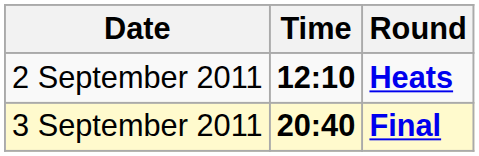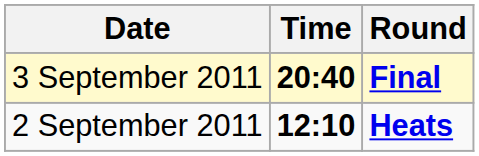rows swapped: 2 September 2011 <-> 3 September 2011
